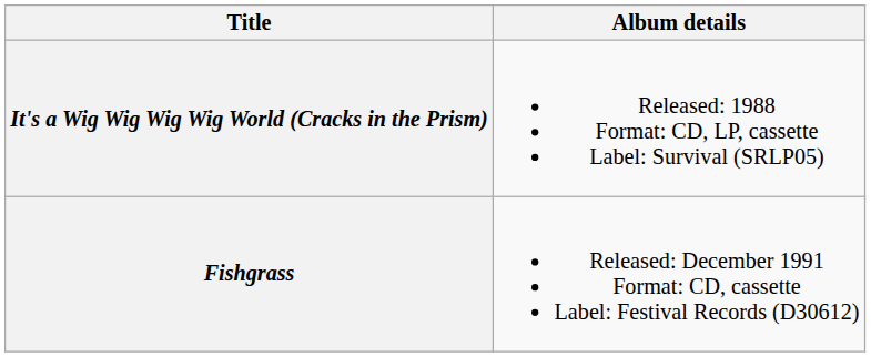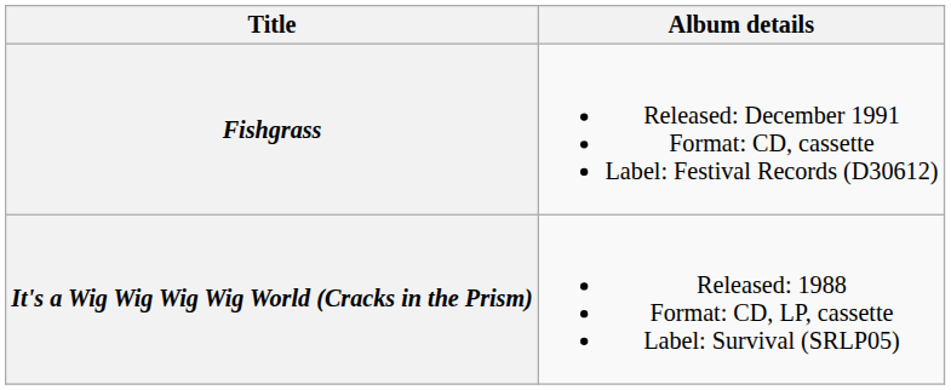rows swapped: It's a Wig Wig Wig Wig World (Cracks in the Prism) <-> Fishgrass
